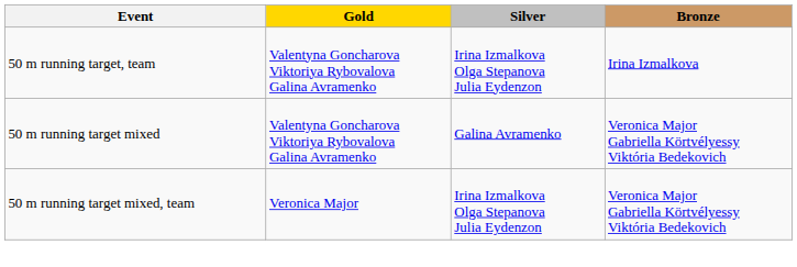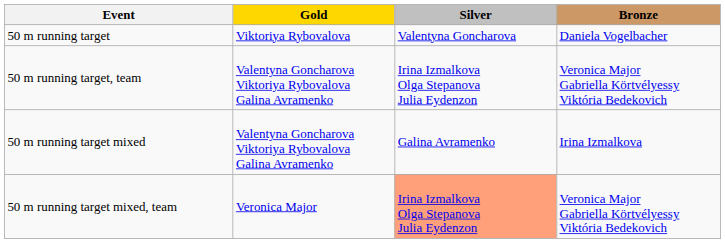+ row: 50 m running target | Viktoriya Rybovalova | Valentyna Goncharova | Daniela Vogelbacher
50 m running target, team | Bronze: Irina Izmalkova -> Veronica Major Gabriella Körtvélyessy Viktória Bedekovich
50 m running target mixed | Bronze: Veronica Major Gabriella Körtvélyessy Viktória Bedekovich -> Irina Izmalkova
50 m running target mixed, team | Silver: no background -> lightsalmon background
